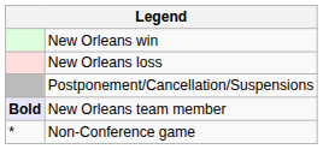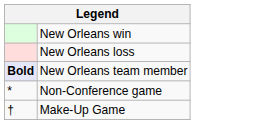- row: Postponement/Cancellation/Suspensions
+ row: † | Make-Up Game
